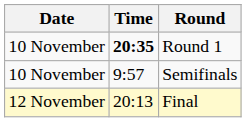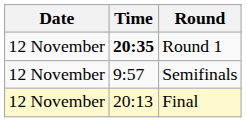Round 1 | Date: 10 November -> 12 November
Semifinals | Date: 10 November -> 12 November
